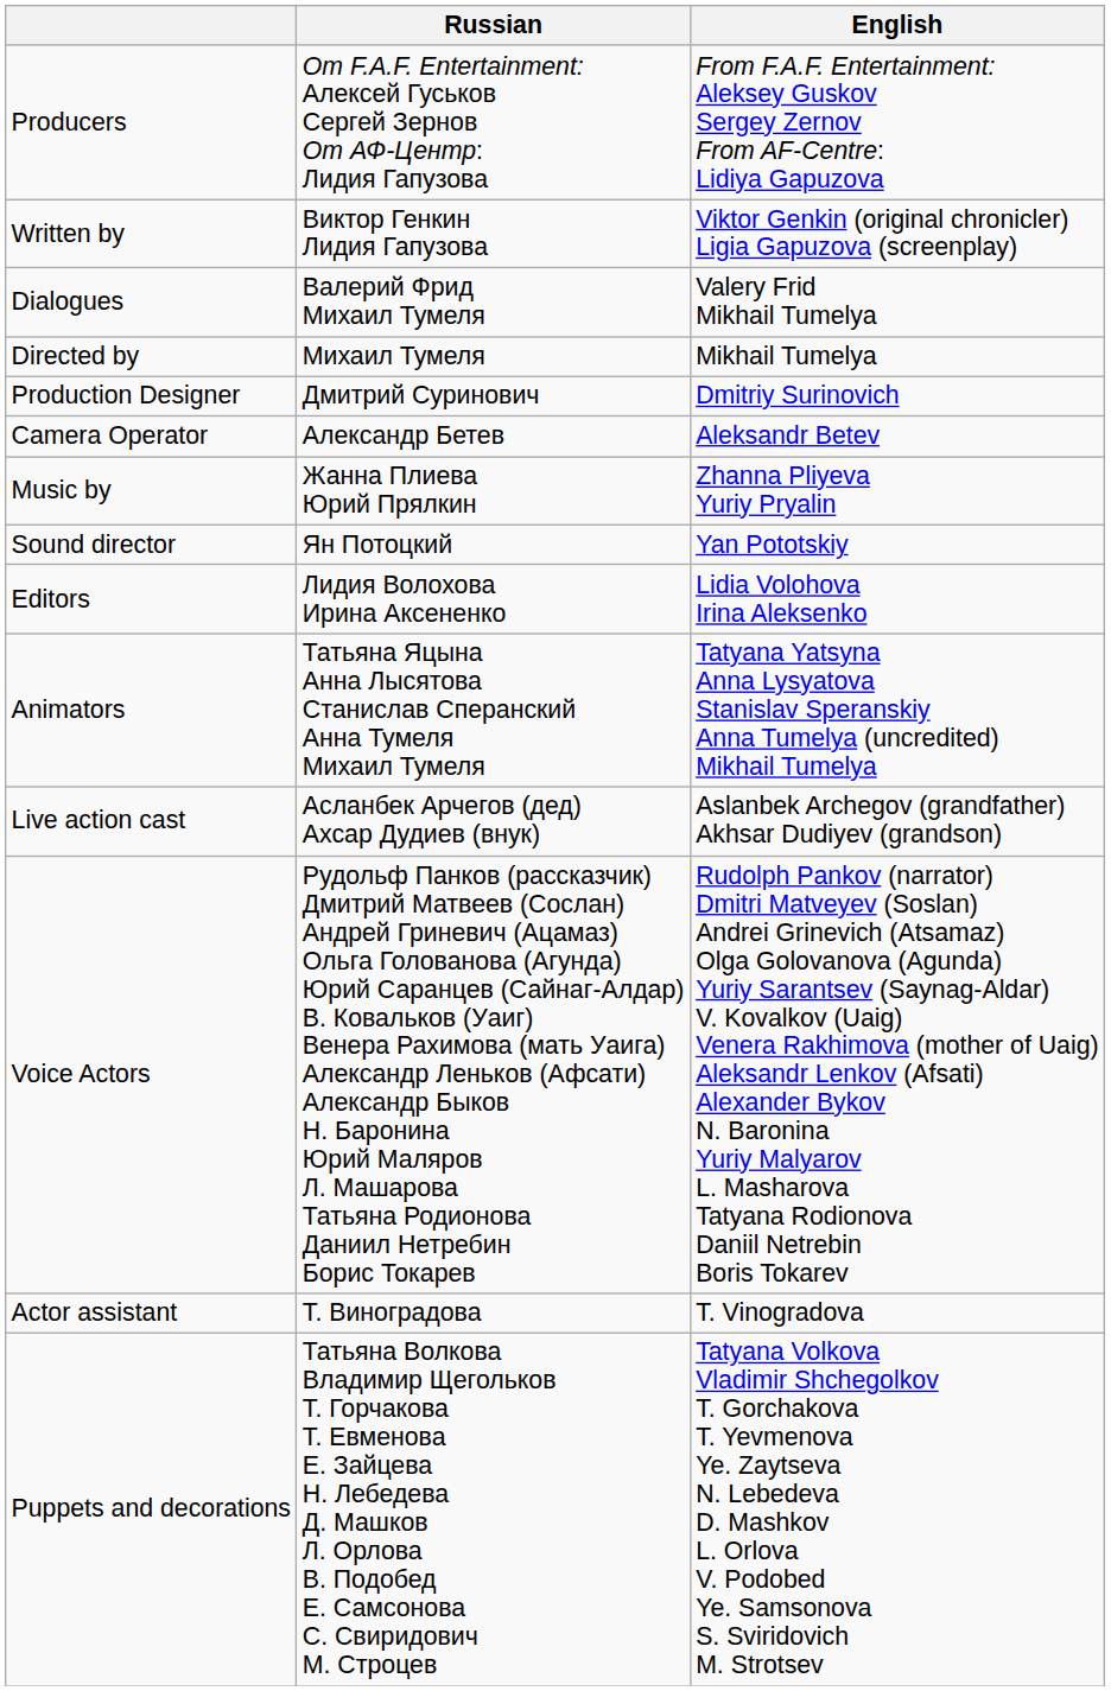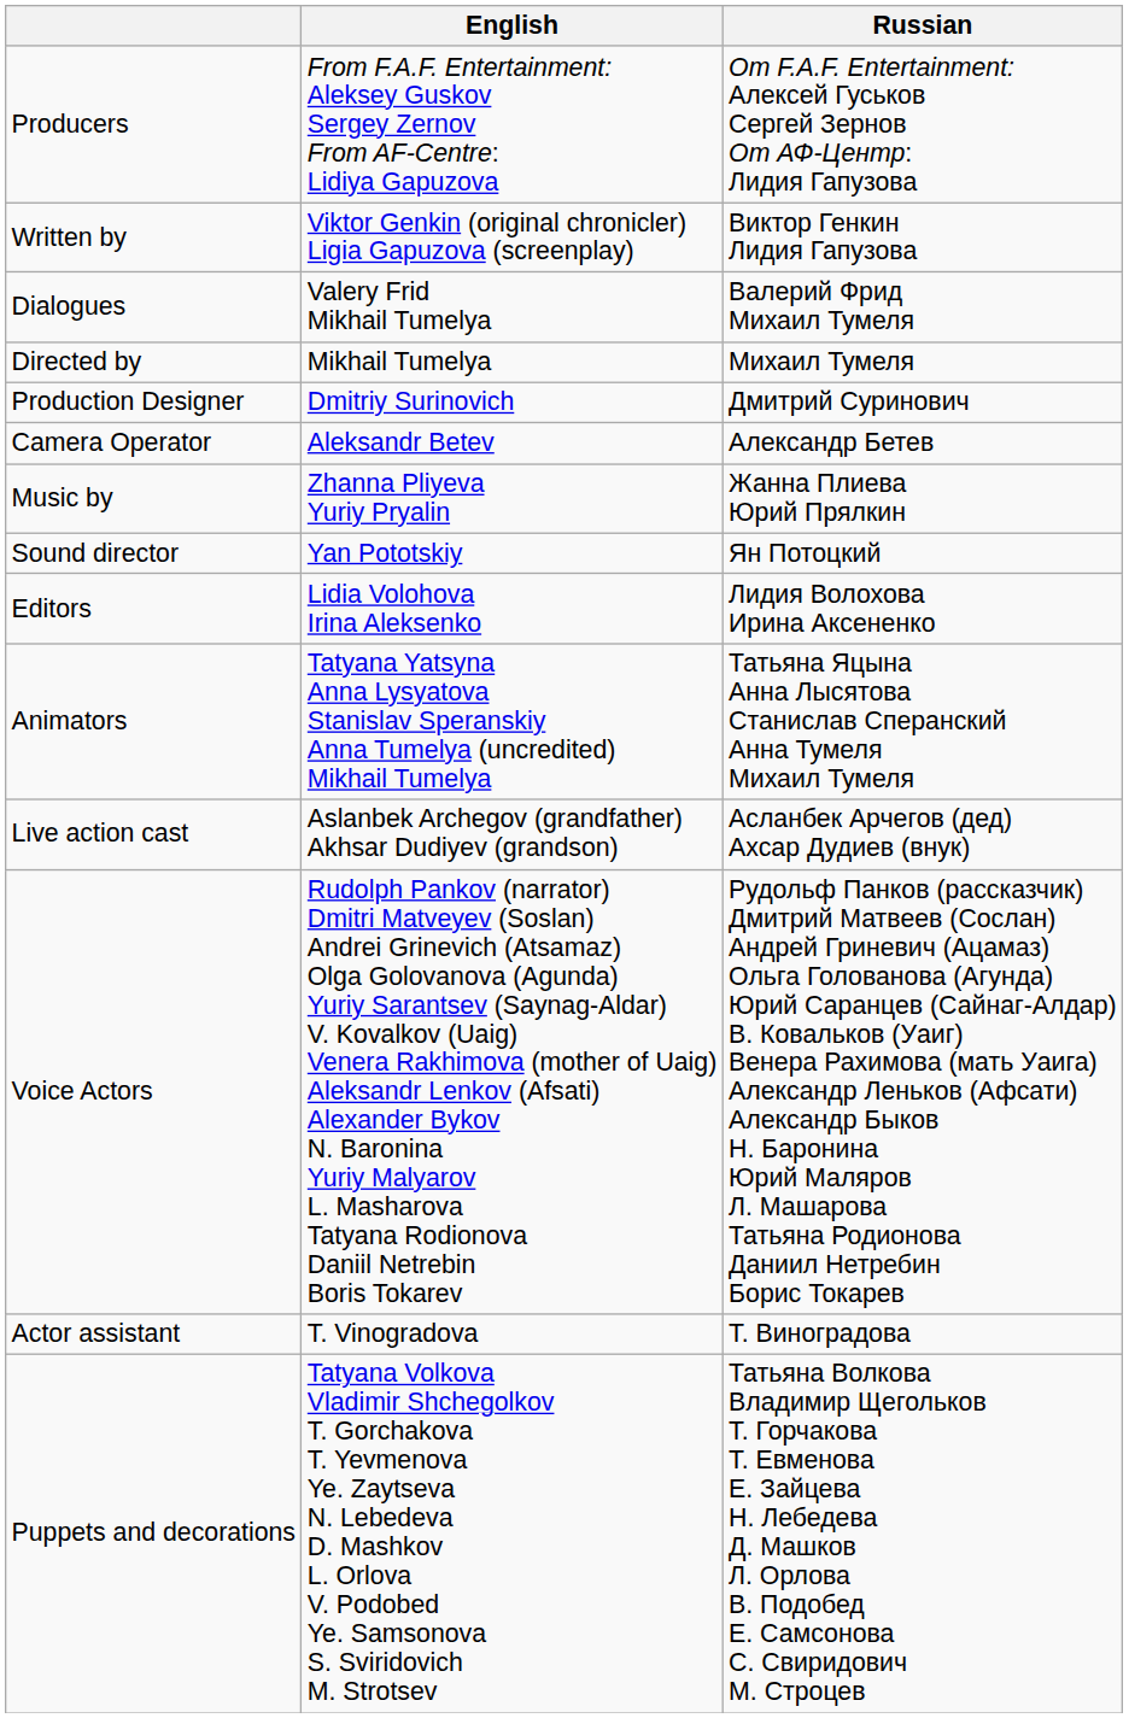columns swapped: English <-> Russian
